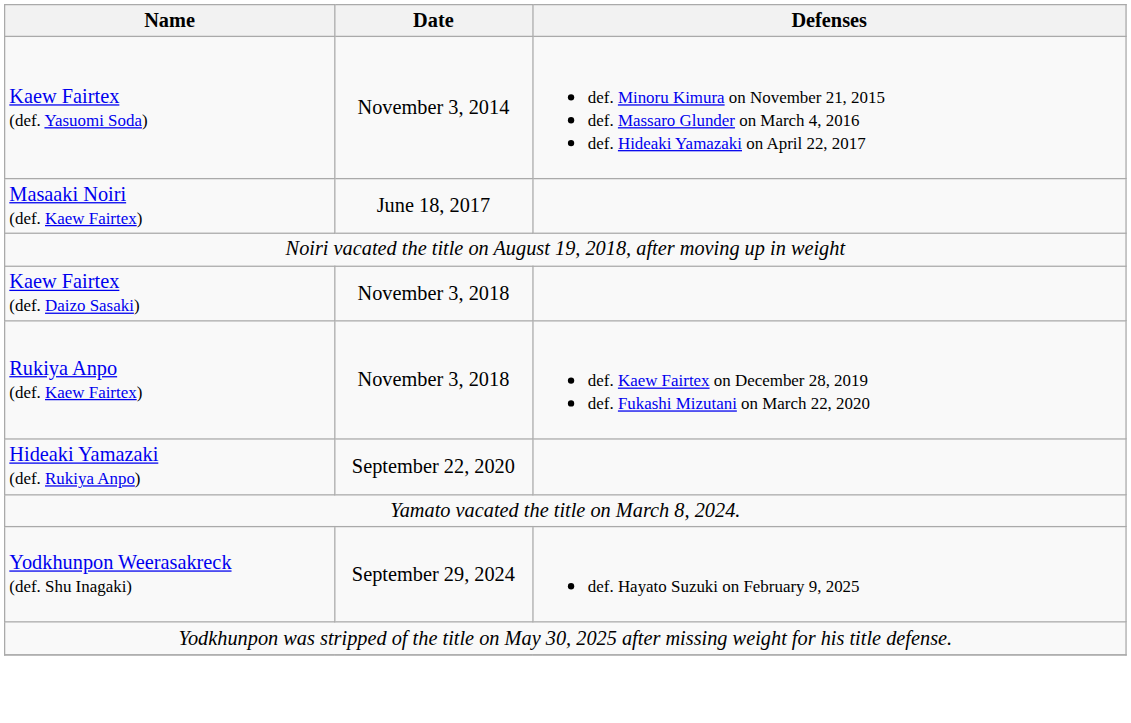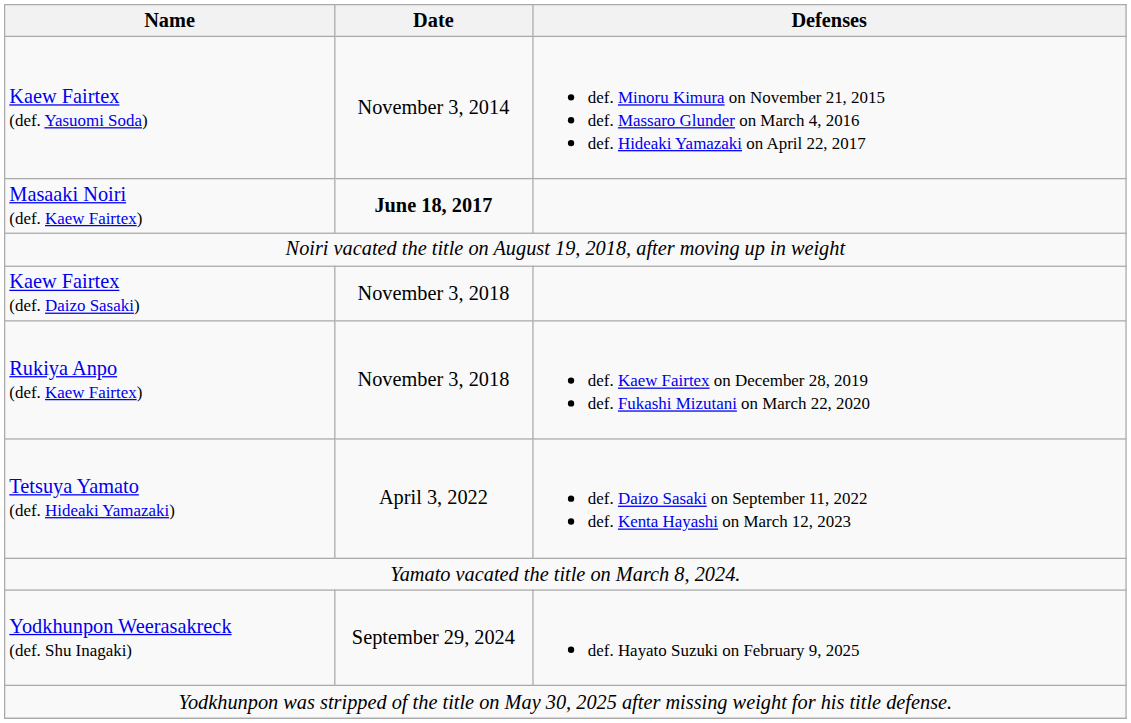Masaaki Noiri (def. Kaew Fairtex) | Date: normal -> bold
- row: Hideaki Yamazaki (def. Rukiya Anpo) | September 22, 2020
+ row: Tetsuya Yamato (def. Hideaki Yamazaki) | April 3, 2022 | def. Daizo Sasaki on September 11, 2022 def. Kenta Hayashi on March 12, 2023
